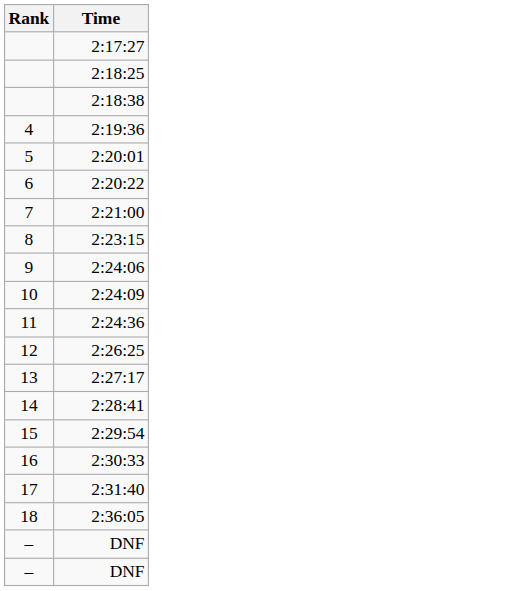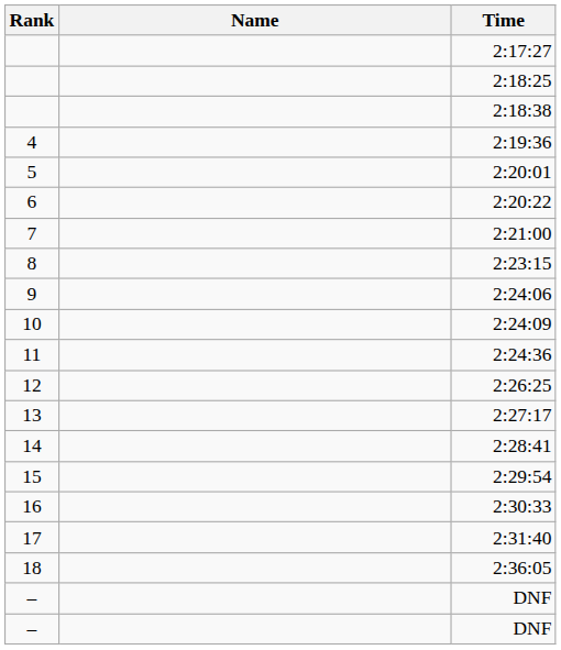+ column: Name
